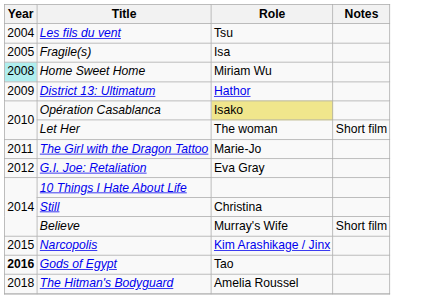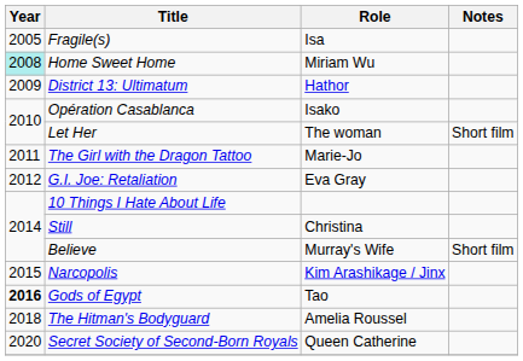- row: 2004 | Les fils du vent | Tsu
Opération Casablanca | Role: khaki background -> no background
+ row: 2020 | Secret Society of Second-Born Royals | Queen Catherine
